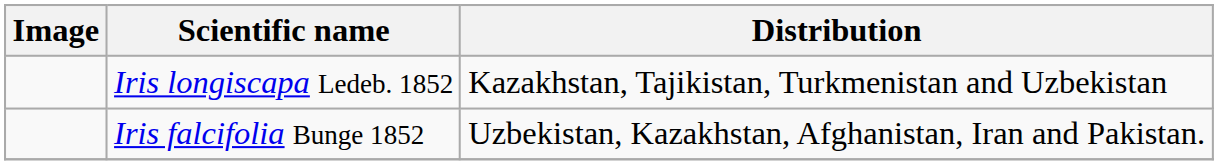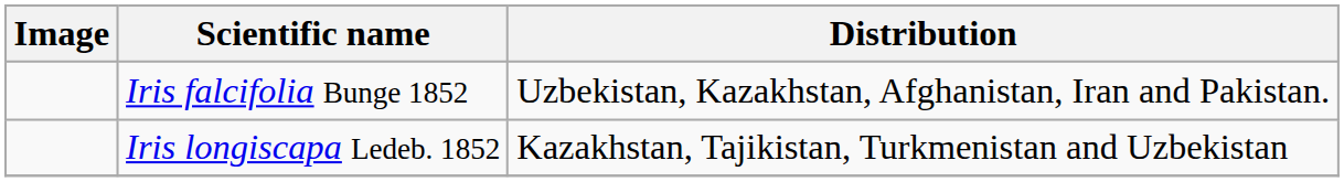rows swapped: Iris falcifolia Bunge 1852 <-> Iris longiscapa Ledeb. 1852
